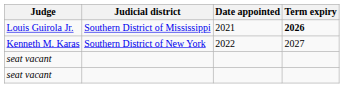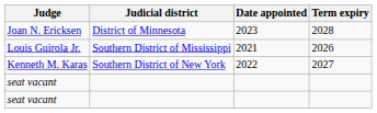+ row: Joan N. Ericksen | District of Minnesota | 2023 | 2028
Louis Guirola Jr. | Term expiry: bold -> normal
